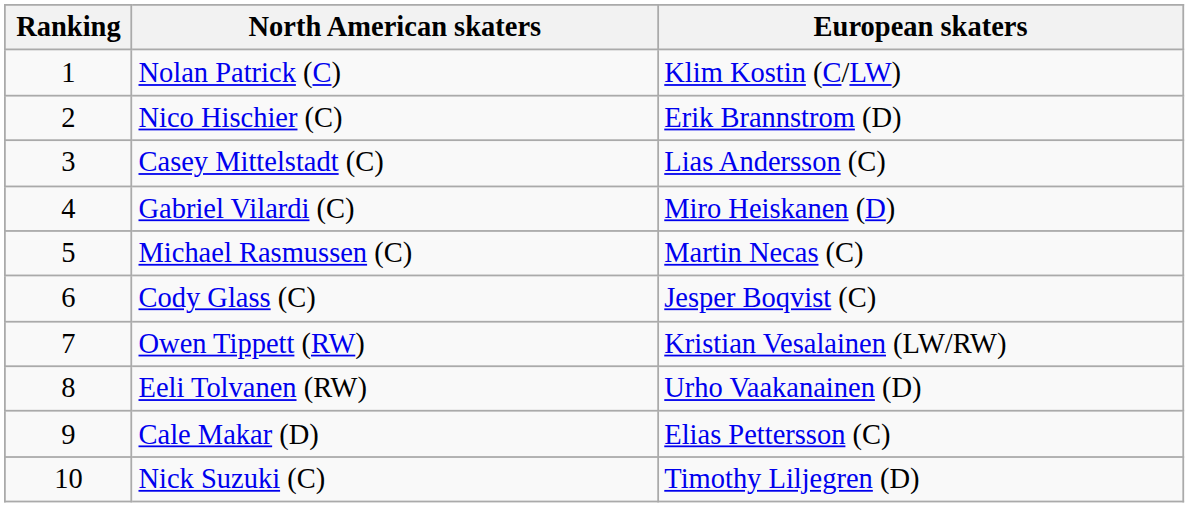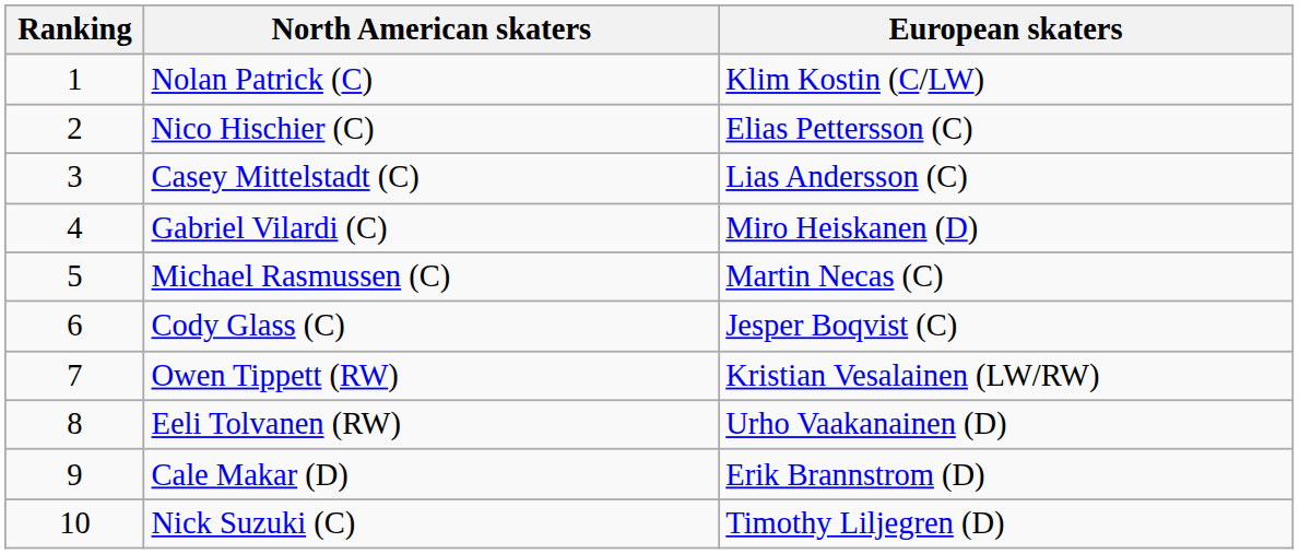Nico Hischier (C) | European skaters: Erik Brannstrom (D) -> Elias Pettersson (C)
Cale Makar (D) | European skaters: Elias Pettersson (C) -> Erik Brannstrom (D)
